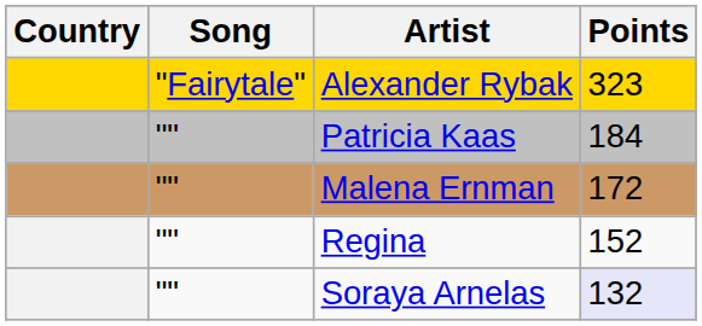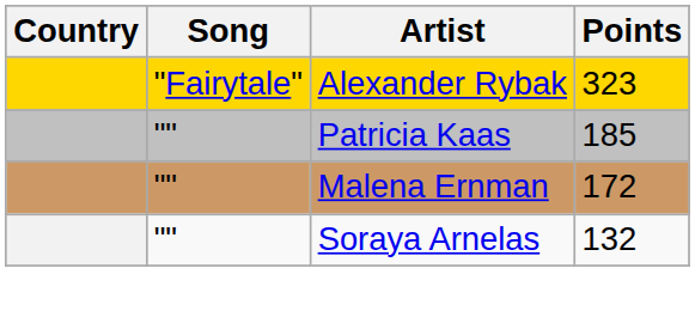Patricia Kaas | Points: 184 -> 185
- row: "" | Regina | 152
Soraya Arnelas | Points: lavender background -> no background
